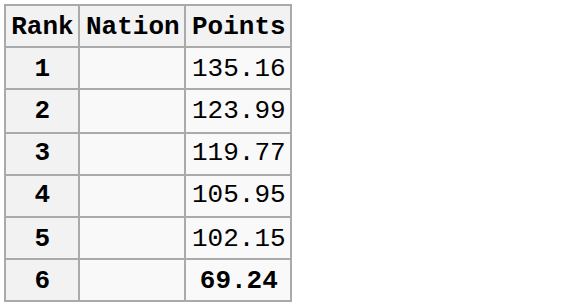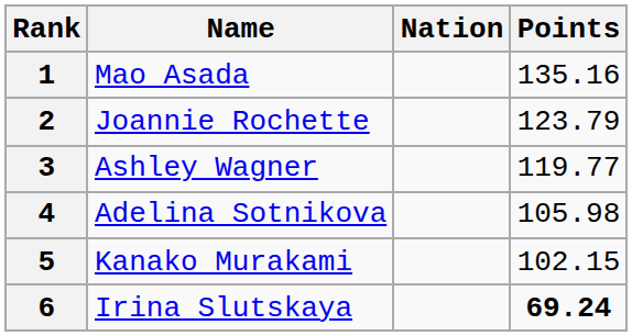+ column: Name | Mao Asada | Joannie Rochette | Ashley Wagner | Adelina Sotnikova | Kanako Murakami | Irina Slutskaya
2 | Points: 123.99 -> 123.79
4 | Points: 105.95 -> 105.98
